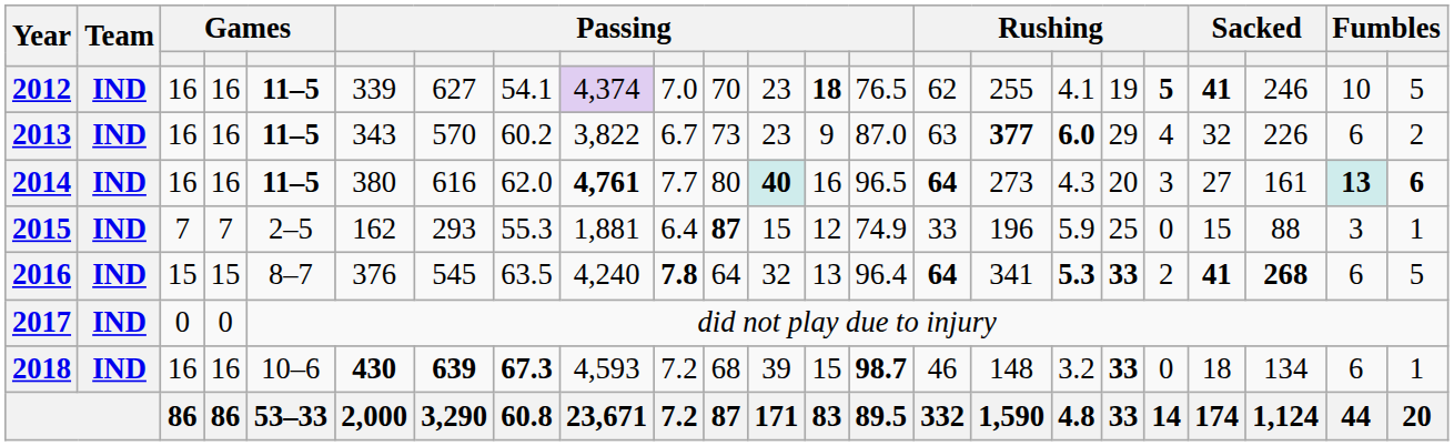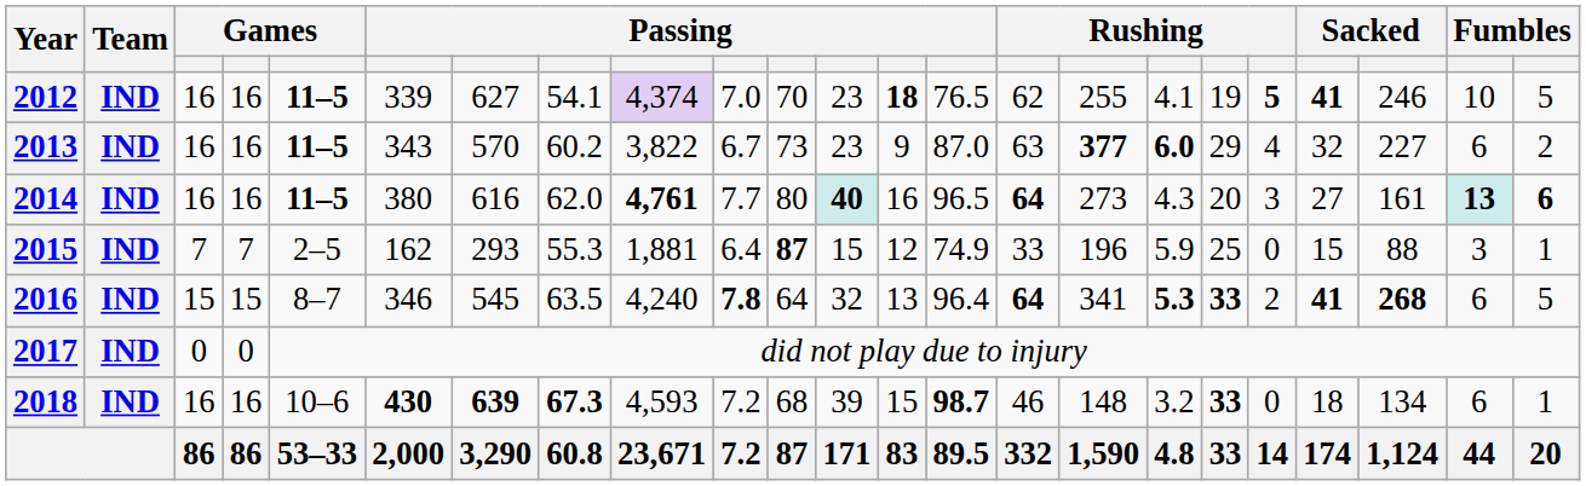2013 | column 21: 226 -> 227
2016 | column 6: 376 -> 346
